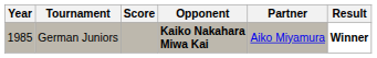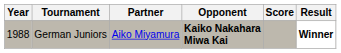columns swapped: Partner <-> Score
German Juniors | Year: 1985 -> 1988
